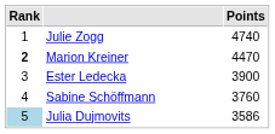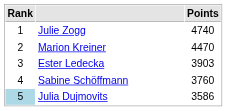Marion Kreiner | Rank: bold -> normal
Ester Ledecka | Points: 3900 -> 3903
